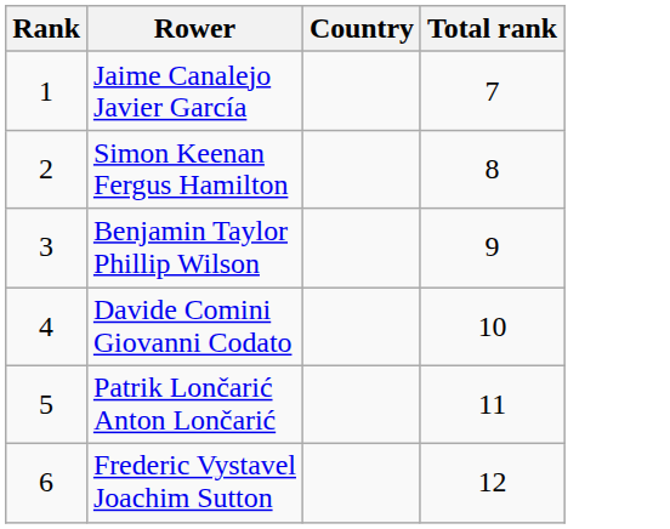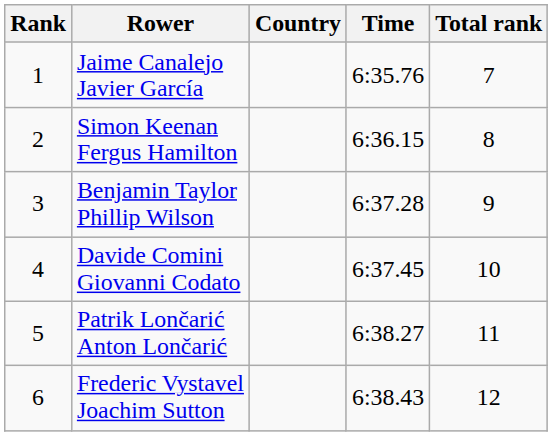+ column: Time | 6:35.76 | 6:36.15 | 6:37.28 | 6:37.45 | 6:38.27 | 6:38.43
